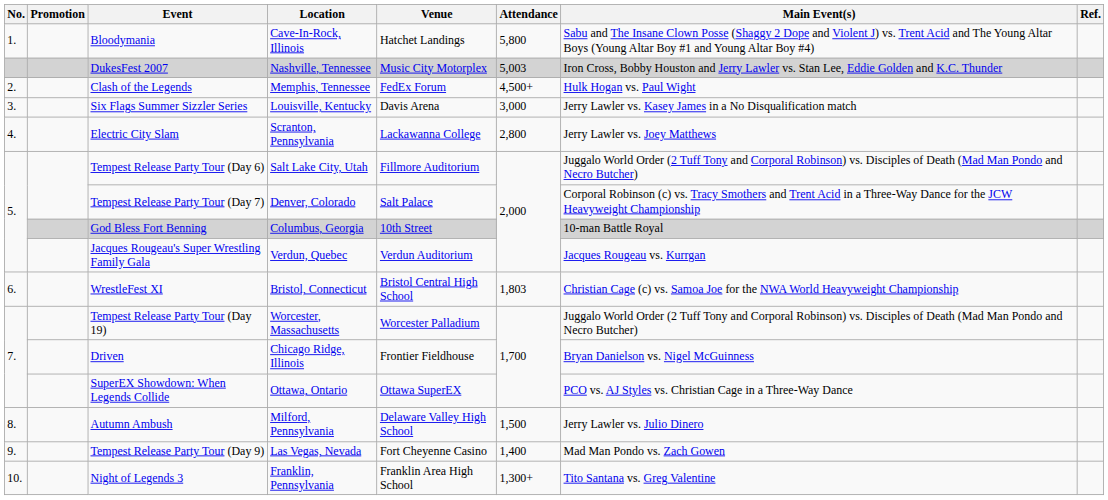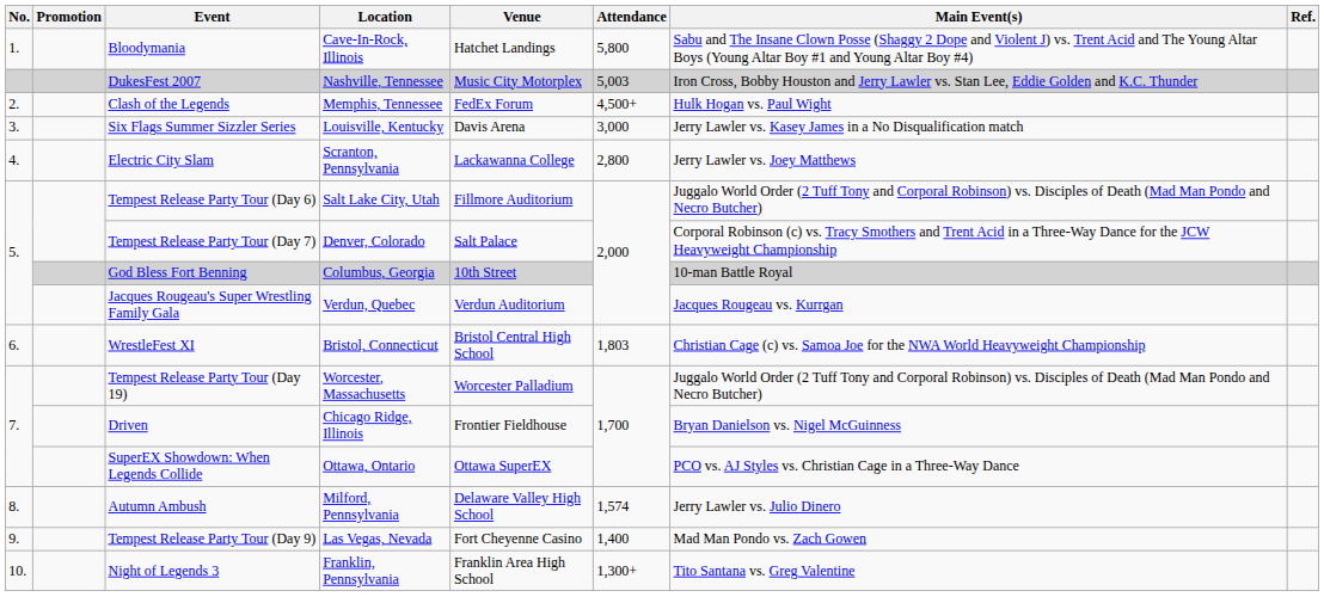Autumn Ambush | Attendance: 1,500 -> 1,574
